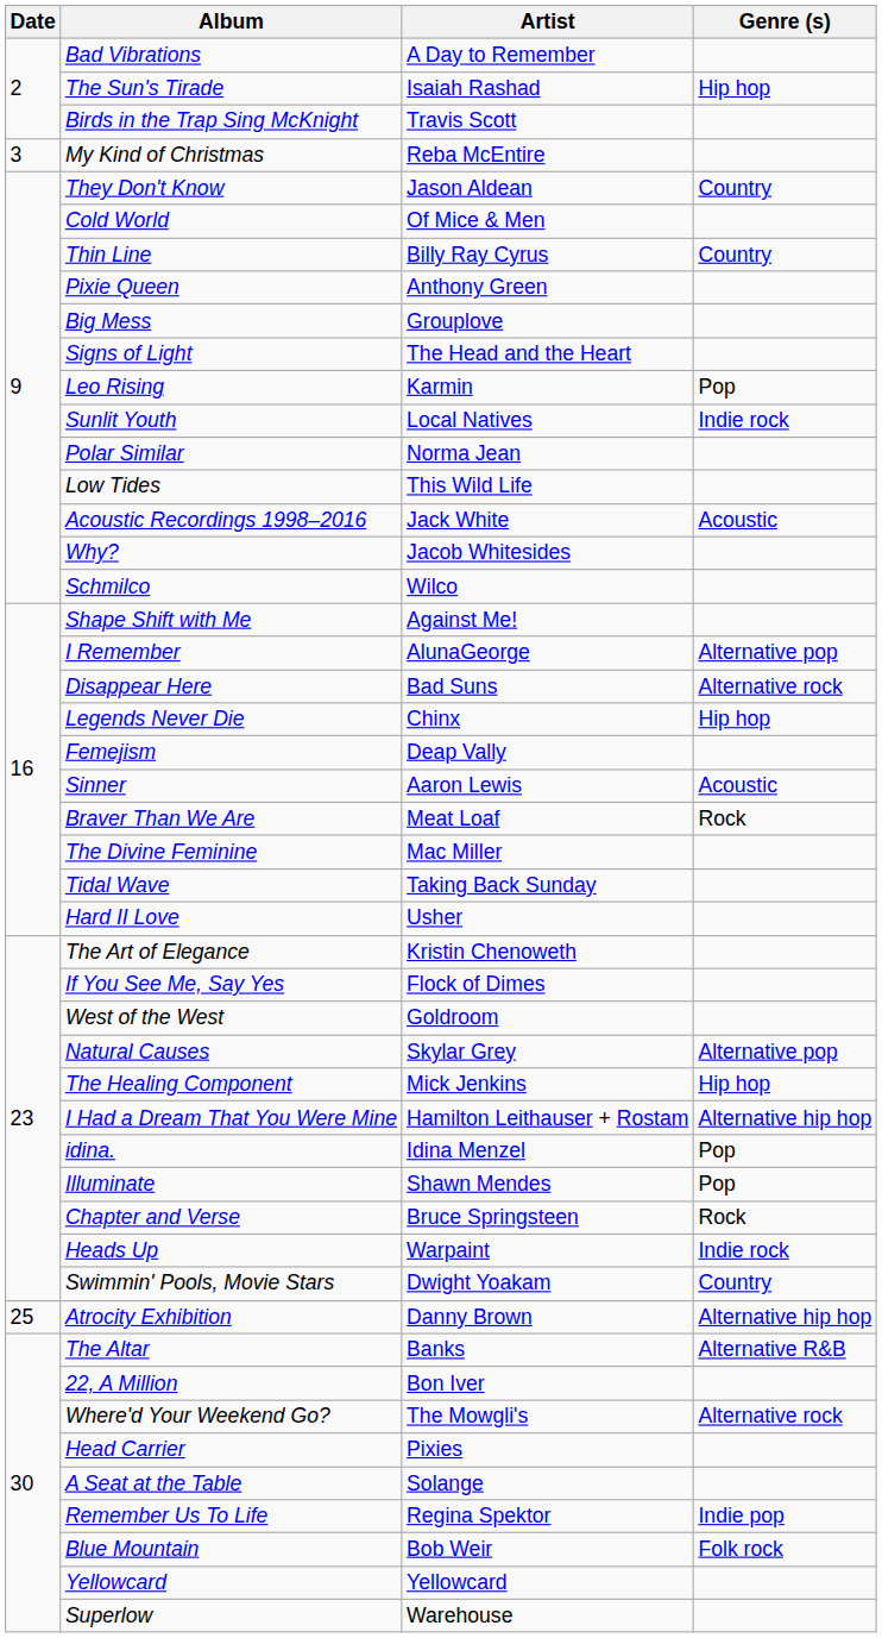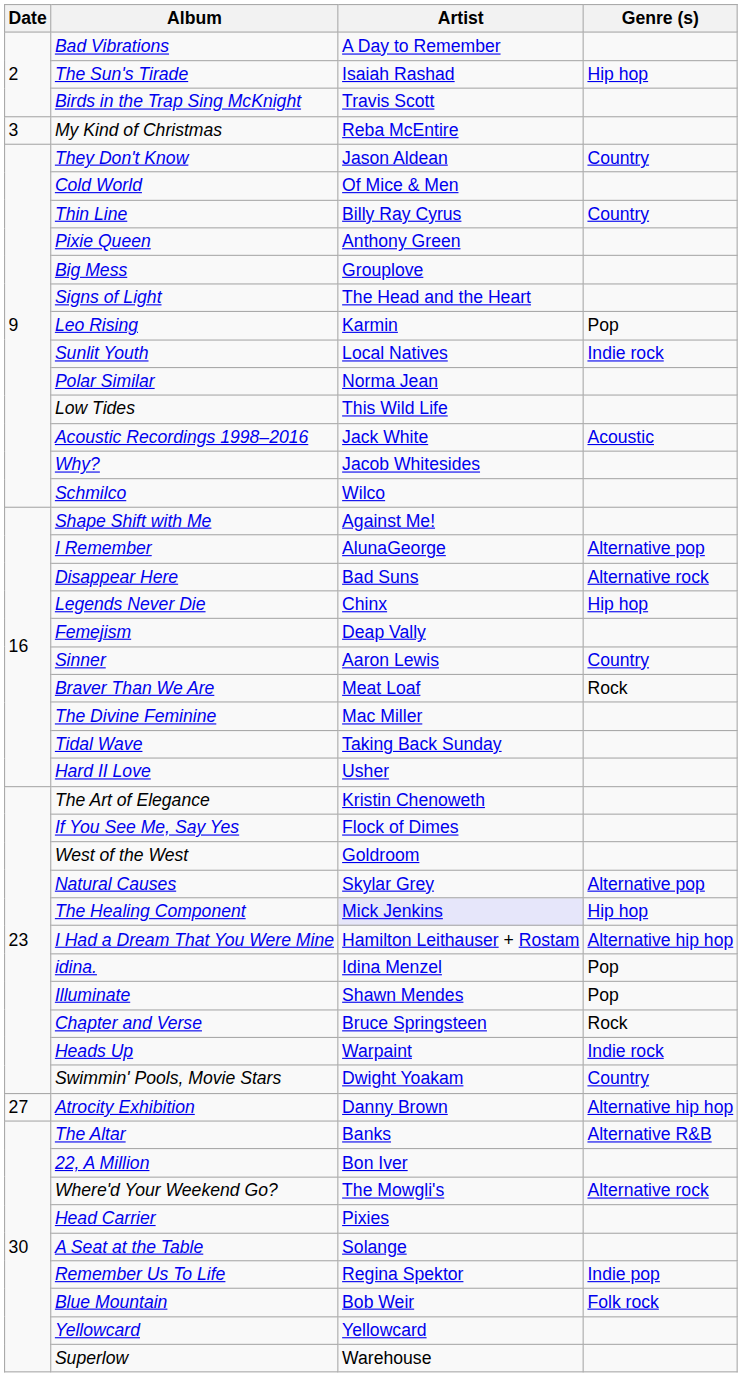Sinner | Genre (s): Acoustic -> Country
The Healing Component | Artist: no background -> lavender background
Atrocity Exhibition | Date: 25 -> 27
